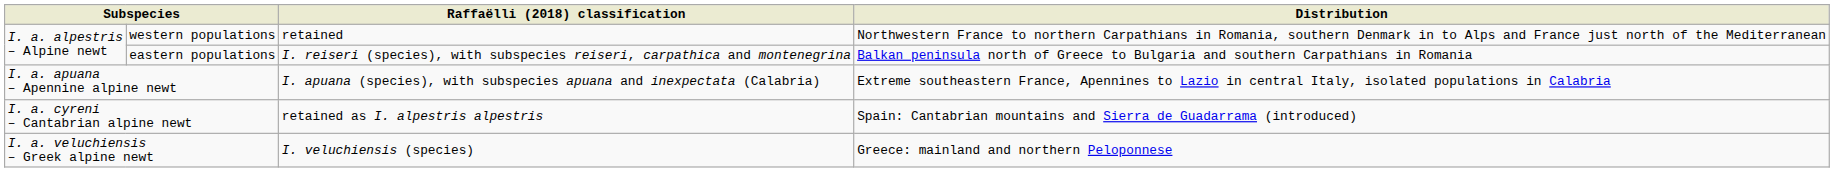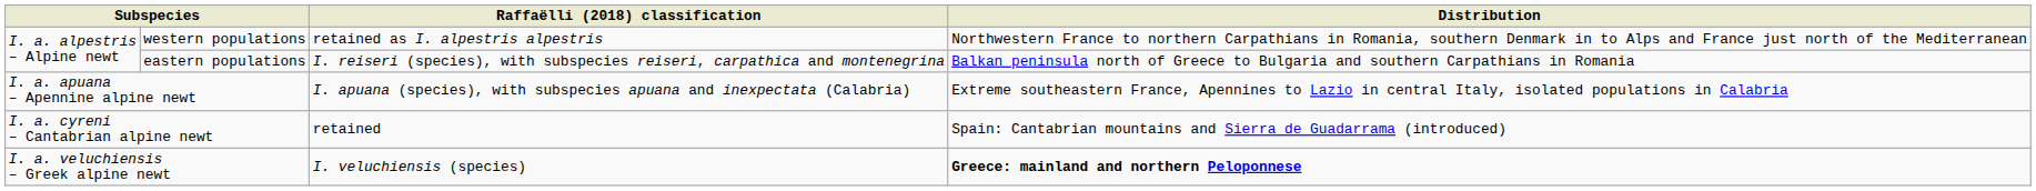western populations | Raffaëlli (2018) classification: retained -> retained as I. alpestris alpestris
I. a. cyreni – Cantabrian alpine newt | Raffaëlli (2018) classification: retained as I. alpestris alpestris -> retained
I. a. veluchiensis – Greek alpine newt | Distribution: normal -> bold
